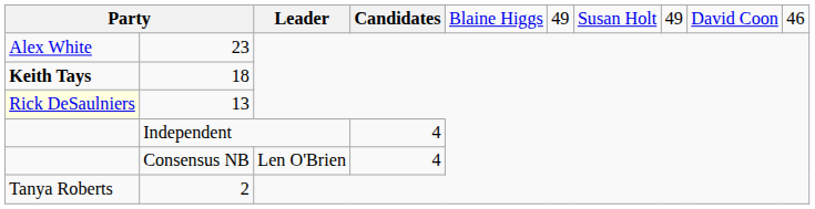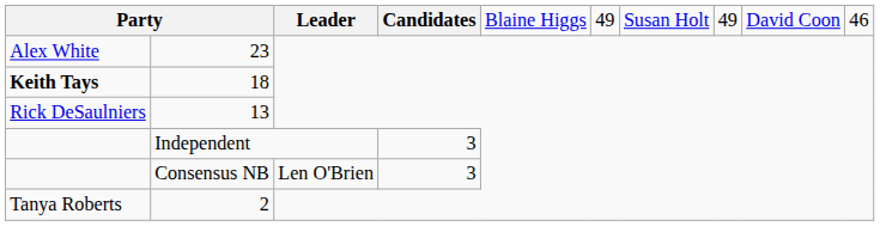13 | column 1: lightyellow background -> no background
Independent | column 4: 4 -> 3
Consensus NB | column 4: 4 -> 3
